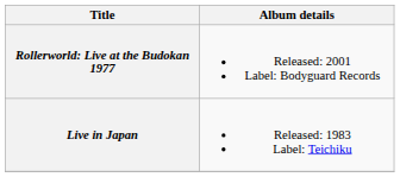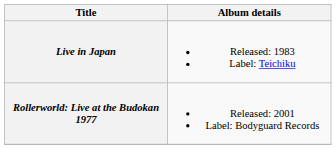rows swapped: Live in Japan <-> Rollerworld: Live at the Budokan 1977
